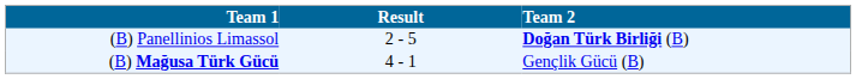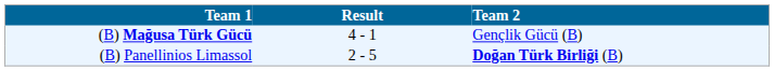rows swapped: (B) Mağusa Türk Gücü <-> (B) Panellinios Limassol
